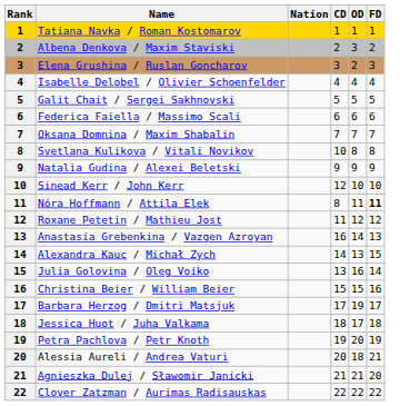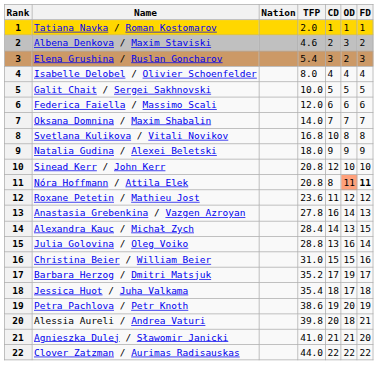+ column: TFP | 2.0 | 4.6 | 5.4 | 8.0 | 10.0 | 12.0 | 14.0 | 16.8 | 18.0 | 20.8 | 20.8 | 23.6 | 27.8 | 28.4 | 28.8 | 31.0 | 35.2 | 35.4 | 38.6 | 39.8 | 41.0 | 44.0
Nóra Hoffmann / Attila Elek | OD: no background -> lightsalmon background
